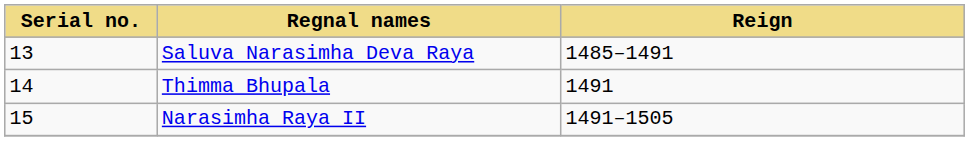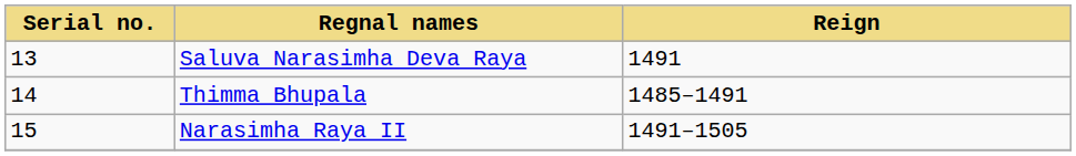Saluva Narasimha Deva Raya | Reign: 1485–1491 -> 1491
Thimma Bhupala | Reign: 1491 -> 1485–1491
